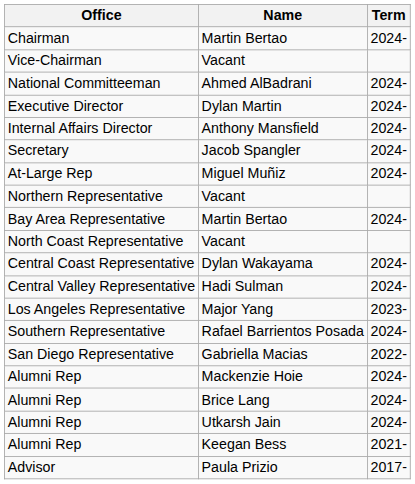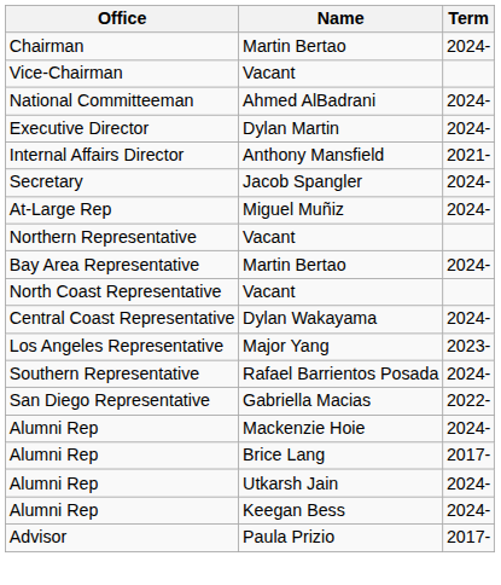Internal Affairs Director | Term: 2024- -> 2021-
- row: Central Valley Representative | Hadi Sulman | 2024-
Alumni Rep / Brice Lang | Term: 2024- -> 2017-
Alumni Rep / Keegan Bess | Term: 2021- -> 2024-
